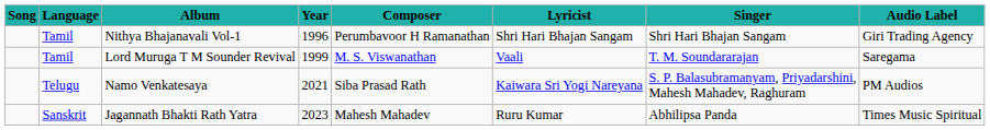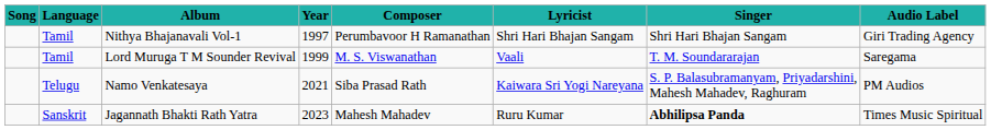Nithya Bhajanavali Vol-1 | Year: 1996 -> 1997
Jagannath Bhakti Rath Yatra | Singer: normal -> bold
